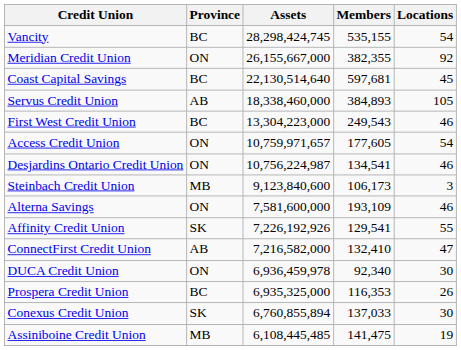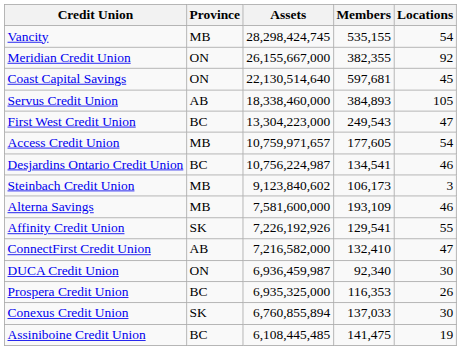Vancity | Province: BC -> MB
Coast Capital Savings | Province: BC -> ON
First West Credit Union | Locations: 46 -> 47
Access Credit Union | Province: ON -> MB
Desjardins Ontario Credit Union | Province: ON -> BC
Steinbach Credit Union | Assets: 9,123,840,600 -> 9,123,840,602
Alterna Savings | Province: ON -> MB
DUCA Credit Union | Assets: 6,936,459,978 -> 6,936,459,987
Assiniboine Credit Union | Province: MB -> BC
